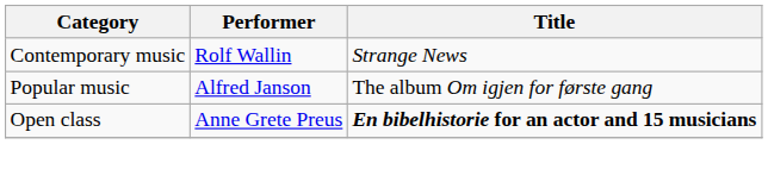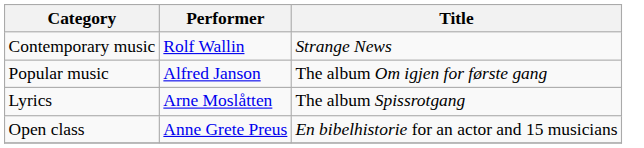+ row: Lyrics | Arne Moslåtten | The album Spissrotgang
Open class | Title: bold -> normal
